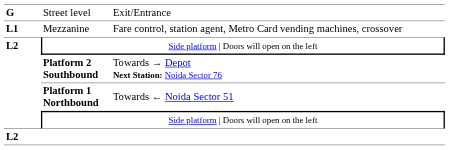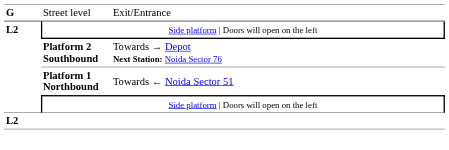- row: L1 | Mezzanine | Fare control, station agent, Metro Card vending machines, crossover
